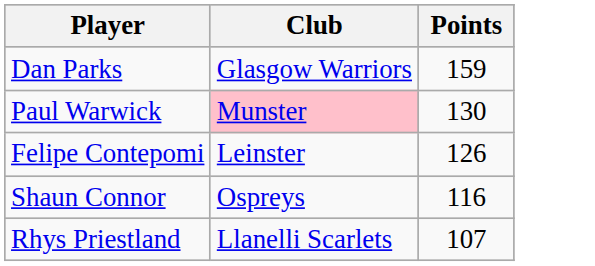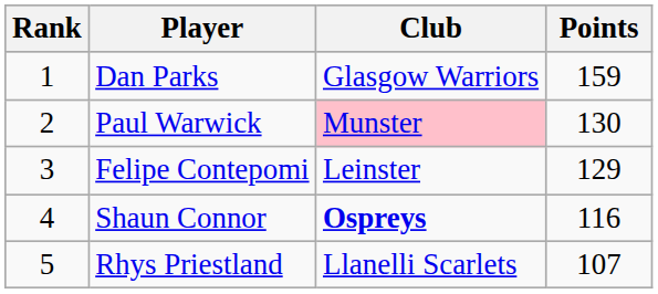+ column: Rank | 1 | 2 | 3 | 4 | 5
Felipe Contepomi | Points: 126 -> 129
Shaun Connor | Club: normal -> bold
